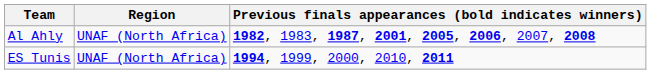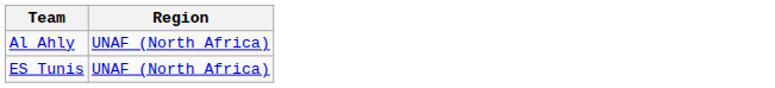- column: Previous finals appearances (bold indicates winners) | 1982, 1983, 1987, 2001, 2005, 2006, 2007, 2008 | 1994, 1999, 2000, 2010, 2011
